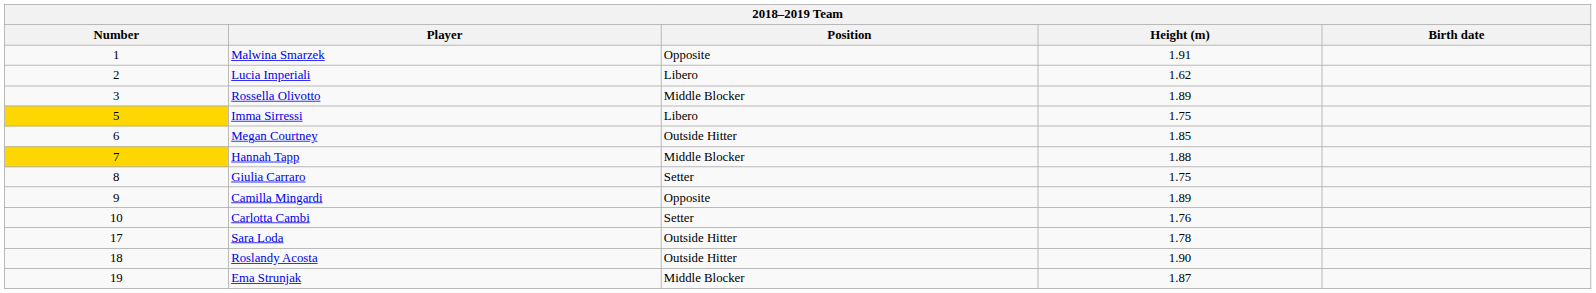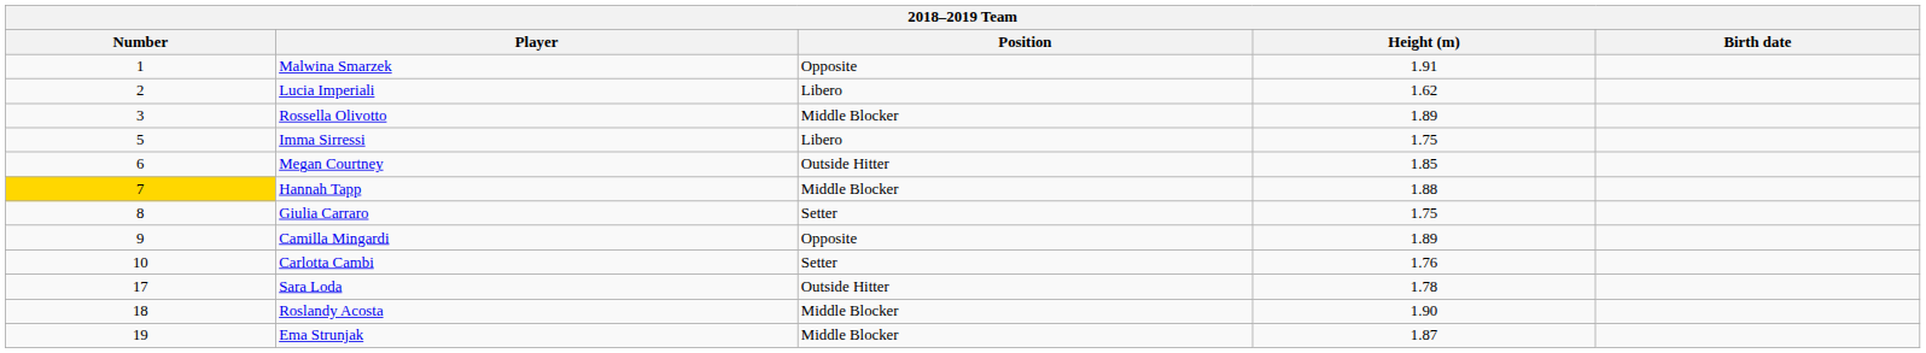Imma Sirressi | Number: gold background -> no background
Roslandy Acosta | Position: Outside Hitter -> Middle Blocker
